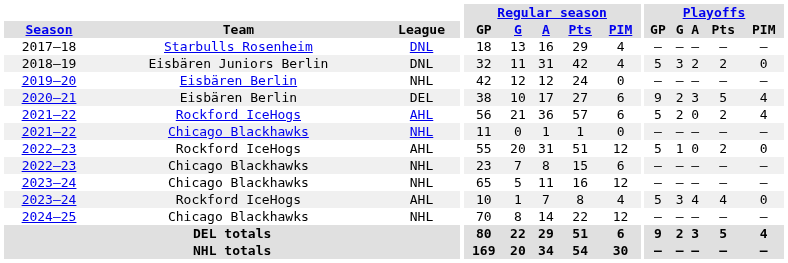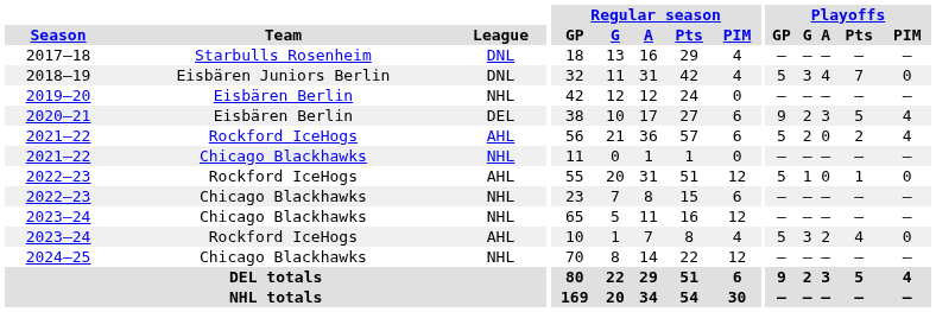2018–19 | Playoffs / A: 2 -> 4
2018–19 | Playoffs / Pts: 2 -> 7
2022–23 / Rockford IceHogs | Playoffs / Pts: 2 -> 1
2023–24 / Rockford IceHogs | Playoffs / A: 4 -> 2
